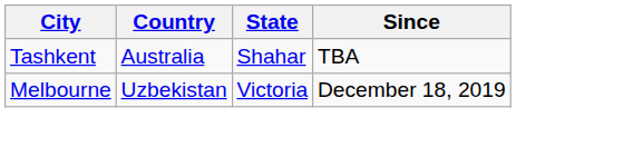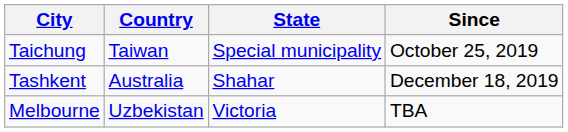+ row: Taichung | Taiwan | Special municipality | October 25, 2019
Tashkent | Since: TBA -> December 18, 2019
Melbourne | Since: December 18, 2019 -> TBA
